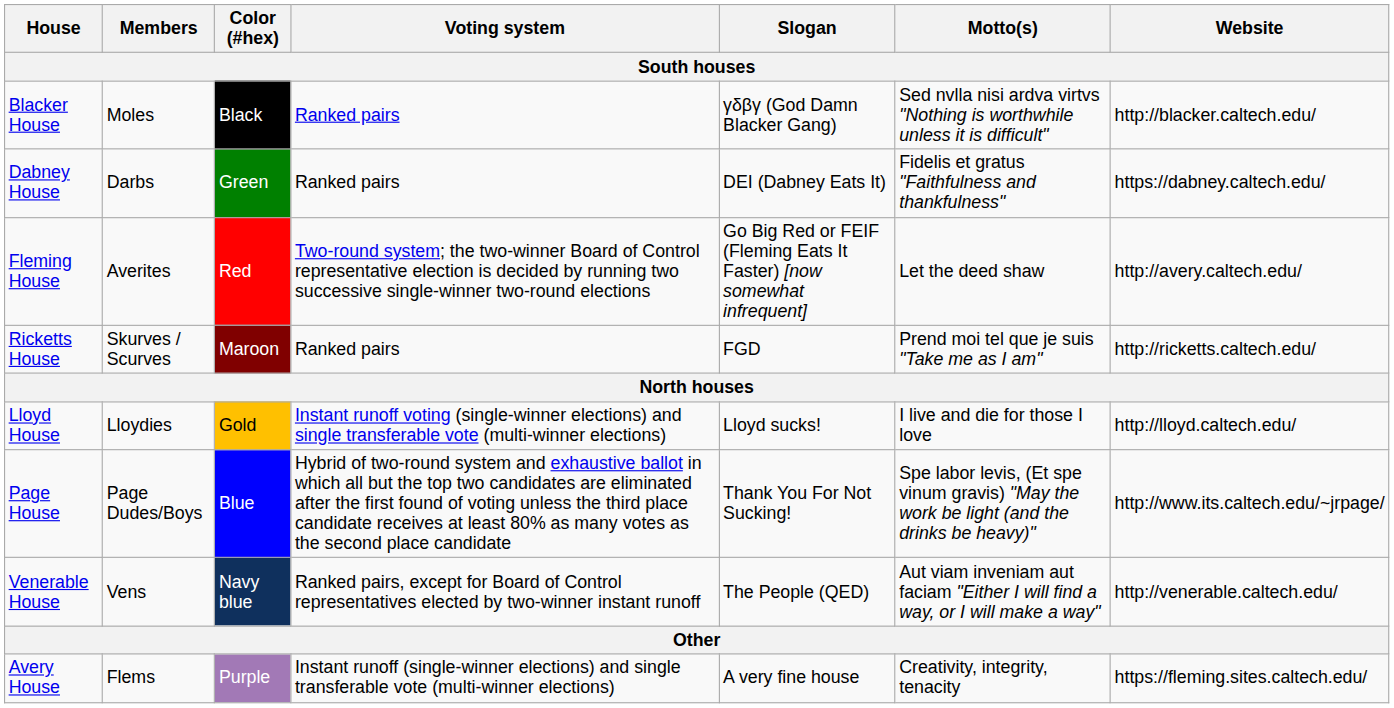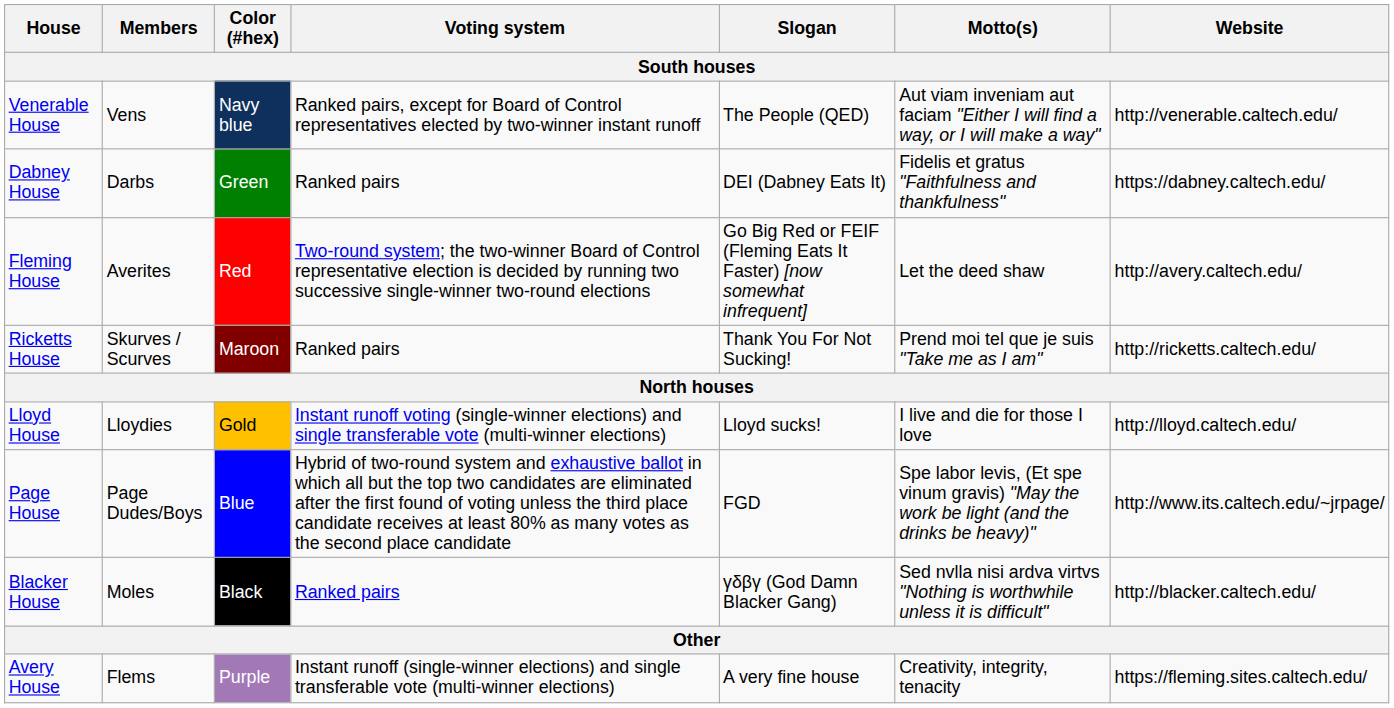rows swapped: Blacker House <-> Venerable House
Ricketts House | Slogan: FGD -> Thank You For Not Sucking!
Page House | Slogan: Thank You For Not Sucking! -> FGD
